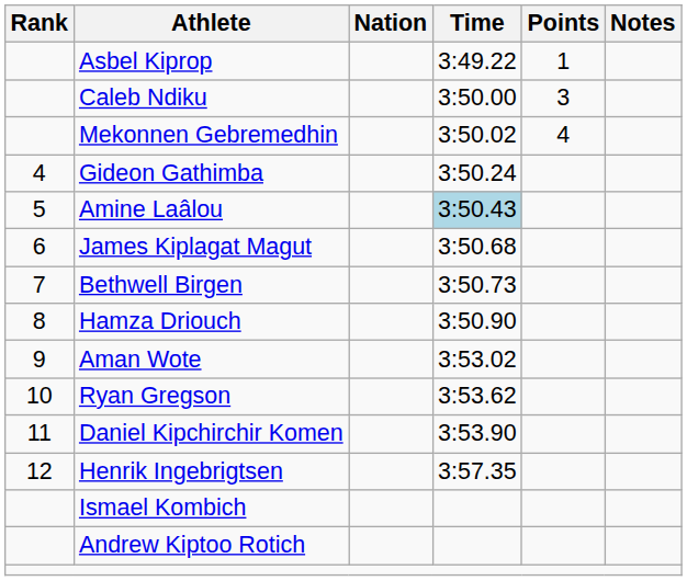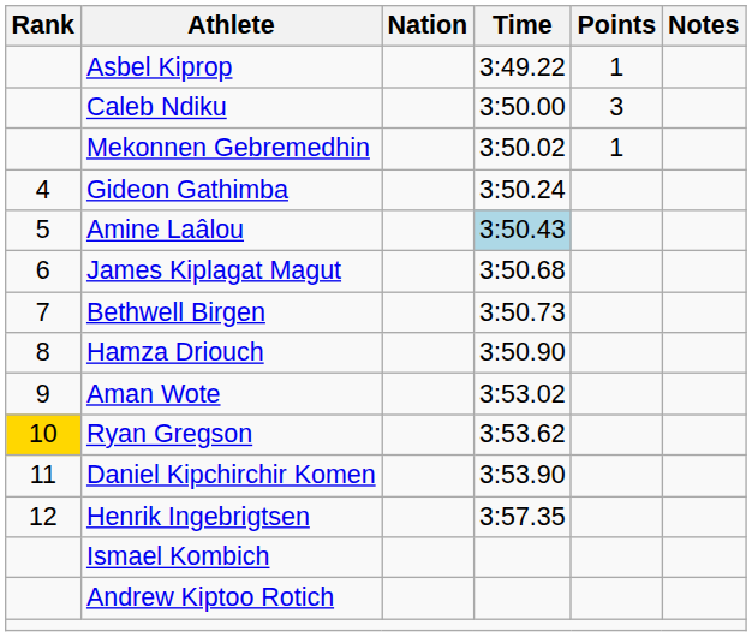Mekonnen Gebremedhin | Points: 4 -> 1
Ryan Gregson | Rank: no background -> gold background
